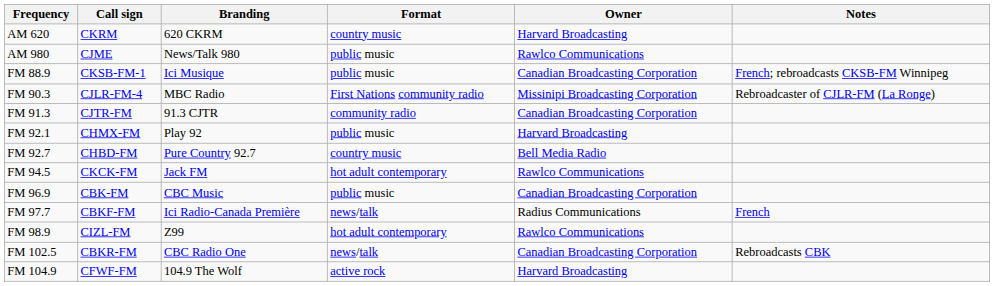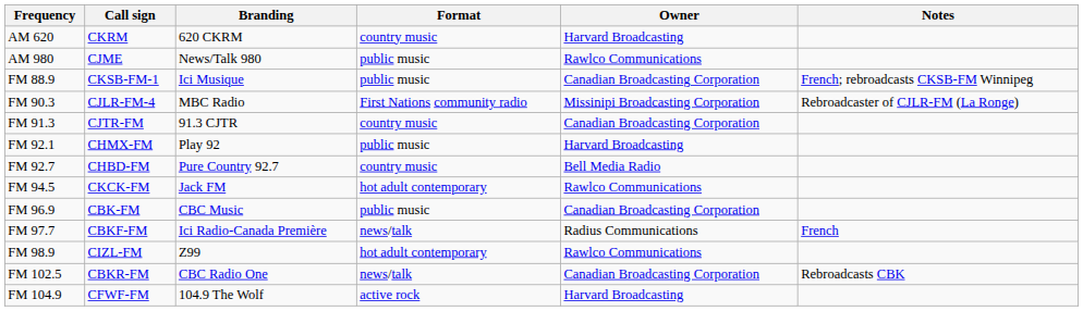FM 91.3 | Format: community radio -> country music
